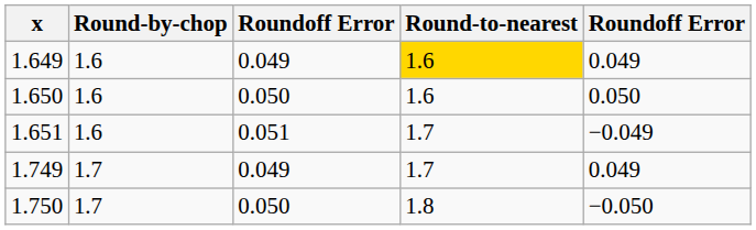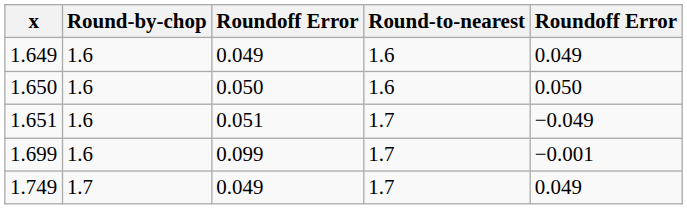1.649 | Round-to-nearest: gold background -> no background
+ row: 1.699 | 1.6 | 0.099 | 1.7 | −0.001
- row: 1.750 | 1.7 | 0.050 | 1.8 | −0.050
